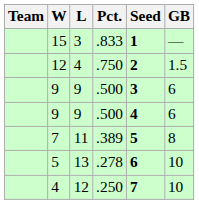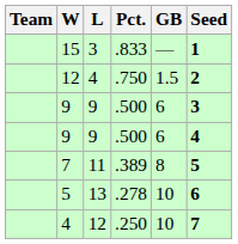columns swapped: GB <-> Seed
